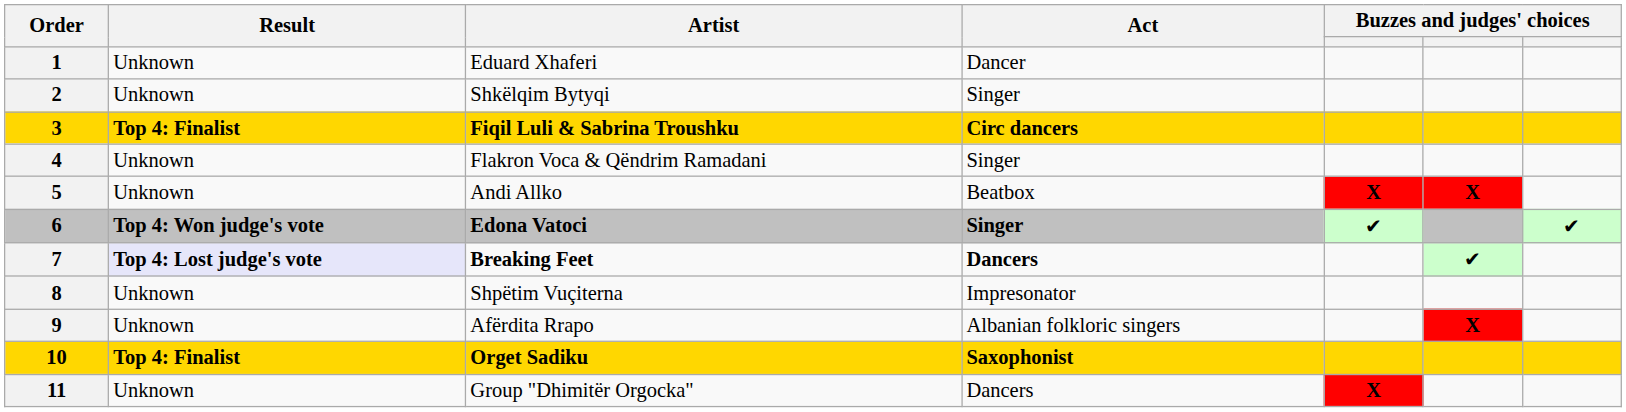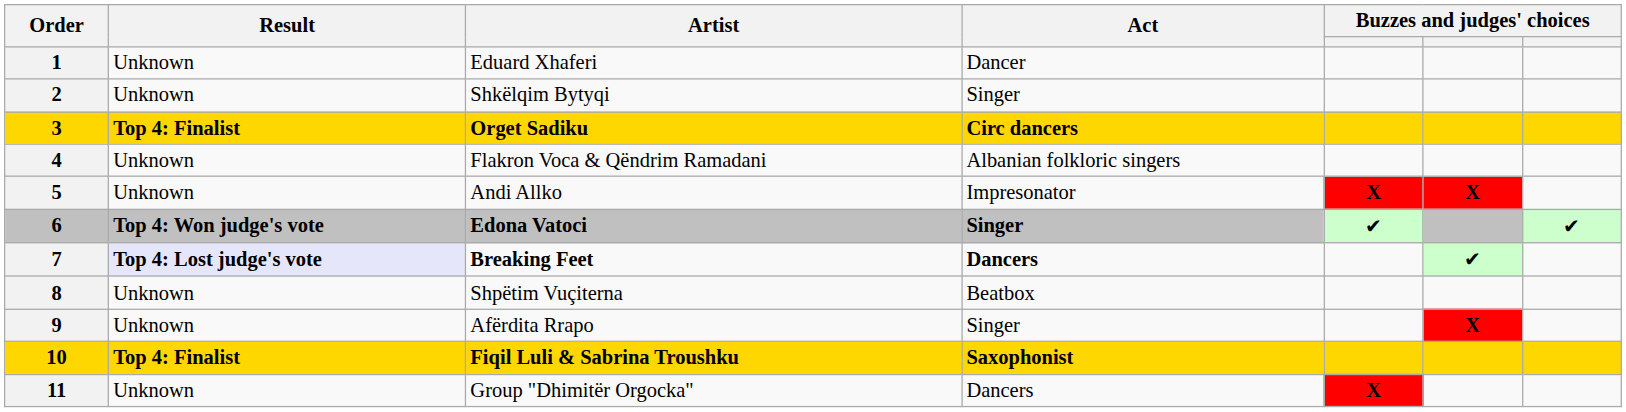3 | Artist: Fiqil Luli & Sabrina Troushku -> Orget Sadiku
4 | Act: Singer -> Albanian folkloric singers
5 | Act: Beatbox -> Impresonator
8 | Act: Impresonator -> Beatbox
9 | Act: Albanian folkloric singers -> Singer
10 | Artist: Orget Sadiku -> Fiqil Luli & Sabrina Troushku
